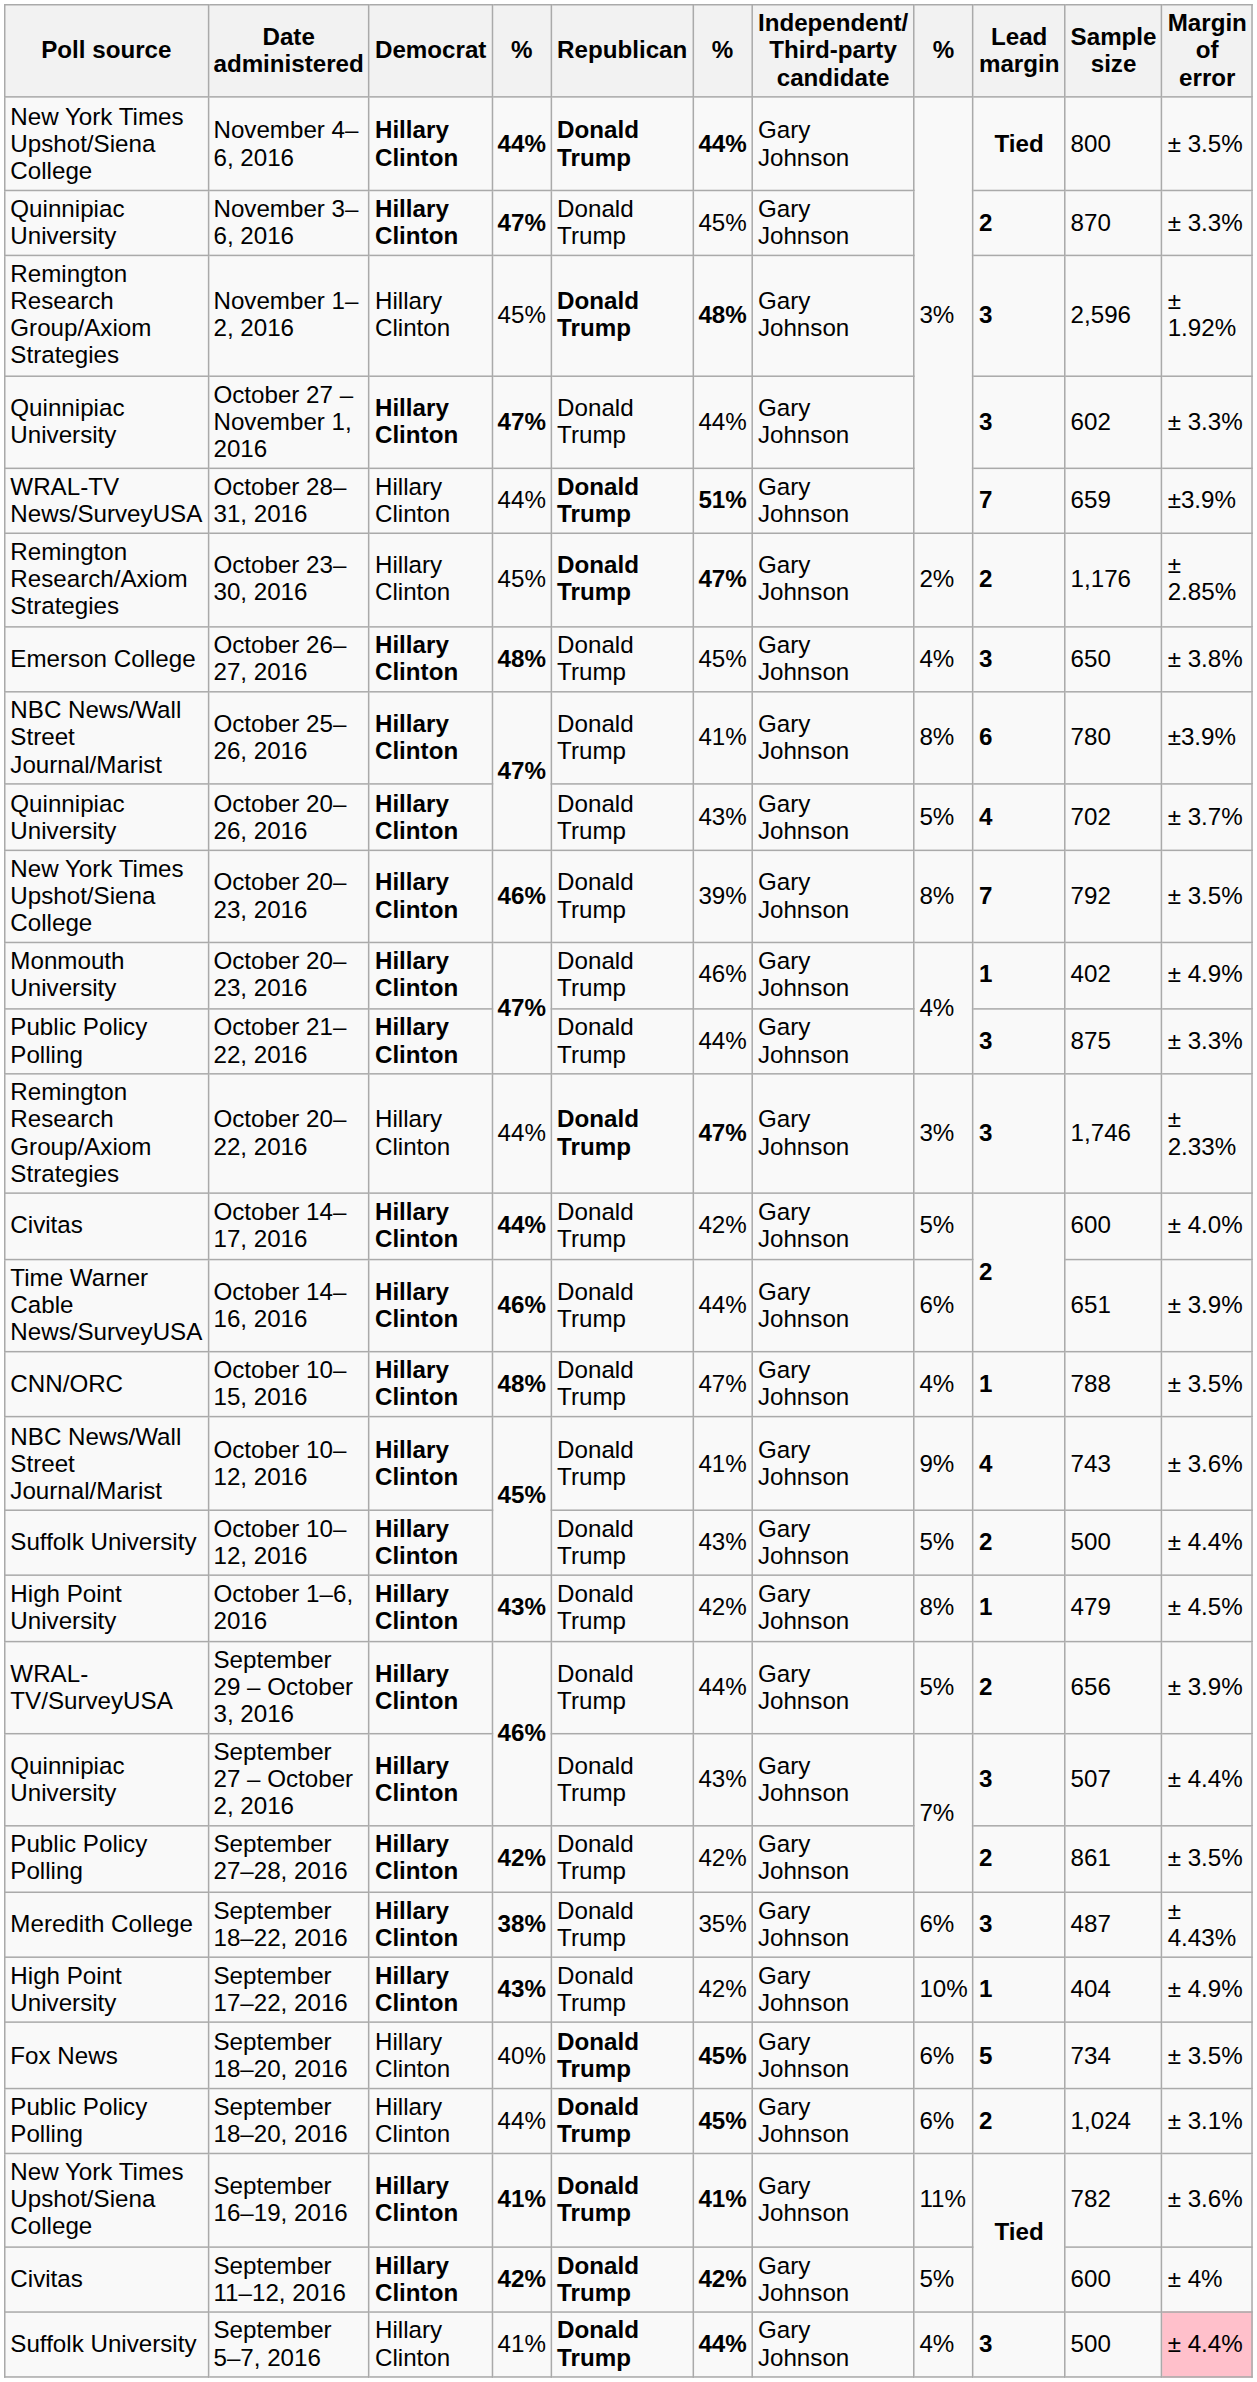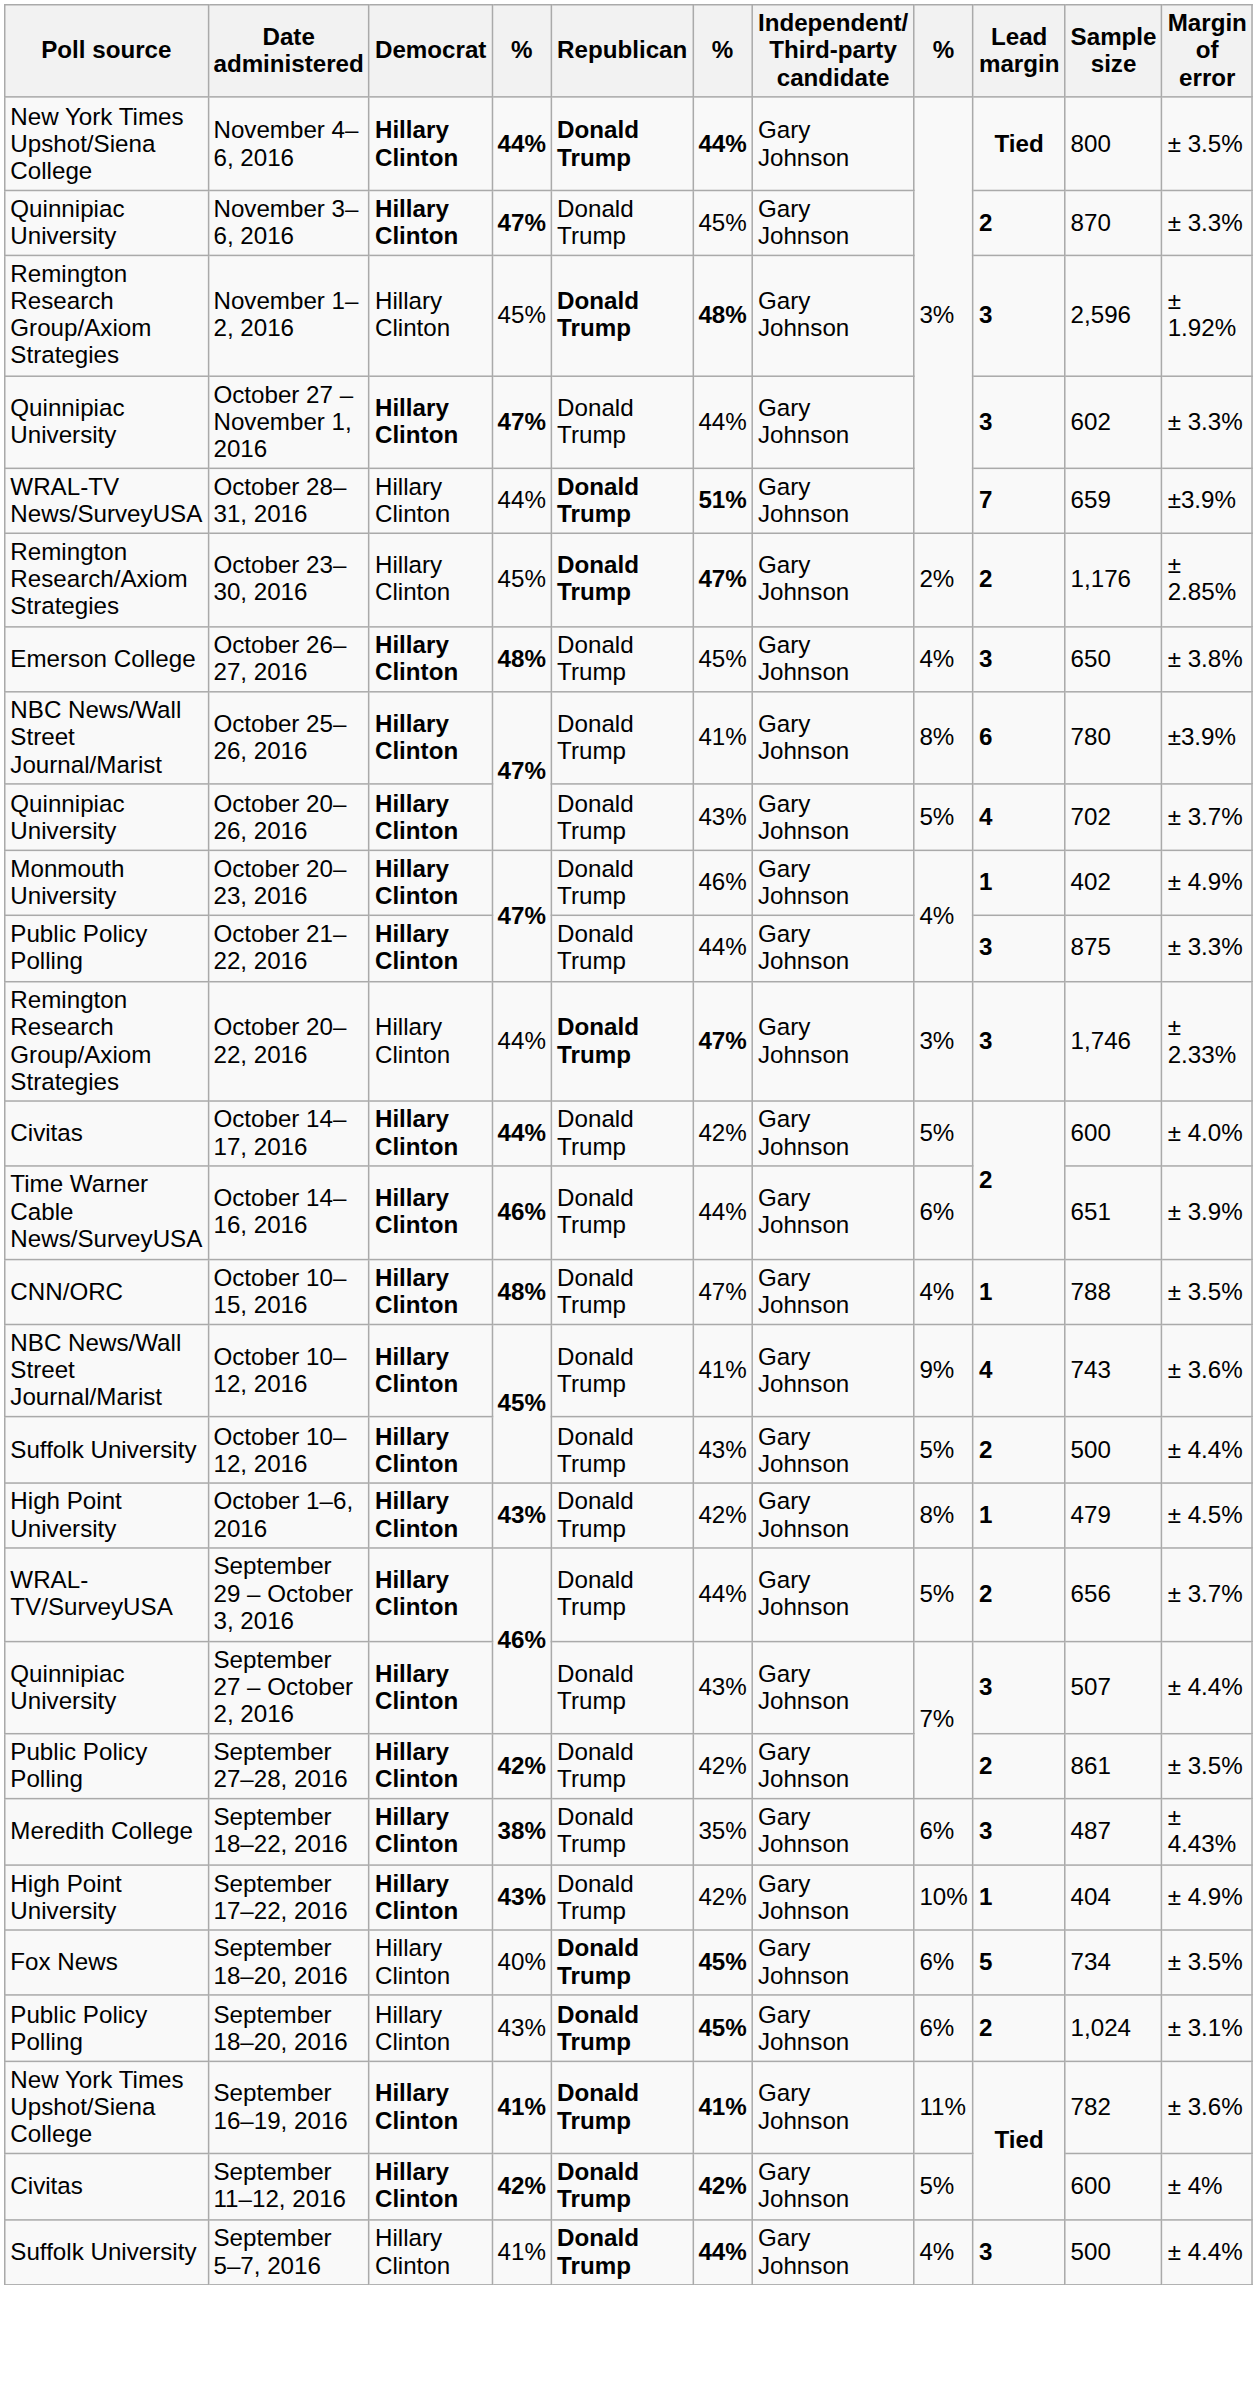- row: New York Times Upshot/Siena College | October 20–23, 2016 | Hillary Clinton | 46% | Donald Trump | 39% | Gary Johnson | 8% | 7 | 792 | ± 3.5%
September 29 – October 3, 2016 | Margin of error: ± 3.9% -> ± 3.7%
Public Policy Polling / September 18–20, 2016 | column 4: 44% -> 43%
September 5–7, 2016 | Margin of error: pink background -> no background
